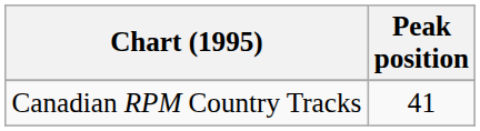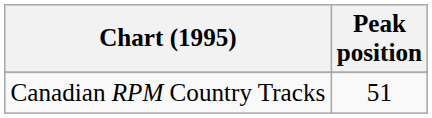Canadian RPM Country Tracks | Peak position: 41 -> 51
